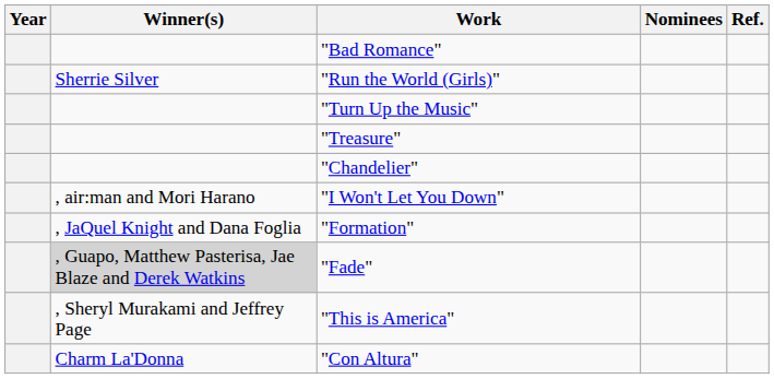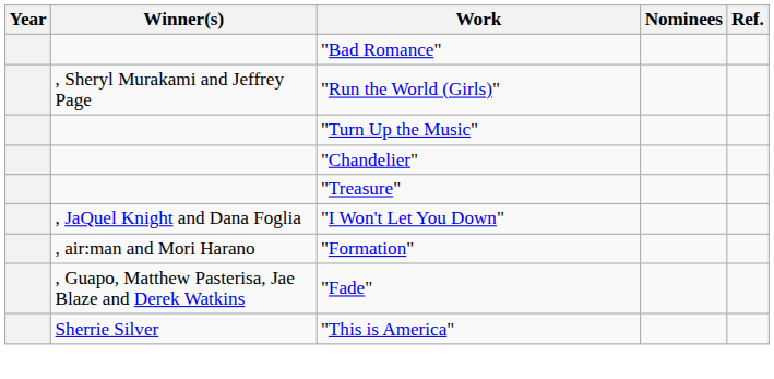"Run the World (Girls)" | Winner(s): Sherrie Silver -> , Sheryl Murakami and Jeffrey Page
rows swapped: "Treasure" <-> "Chandelier"
"I Won't Let You Down" | Winner(s): , air:man and Mori Harano -> , JaQuel Knight and Dana Foglia
"Formation" | Winner(s): , JaQuel Knight and Dana Foglia -> , air:man and Mori Harano
"Fade" | Winner(s): lightgrey background -> no background
"This is America" | Winner(s): , Sheryl Murakami and Jeffrey Page -> Sherrie Silver
- row: Charm La'Donna | "Con Altura"
